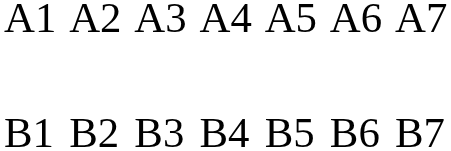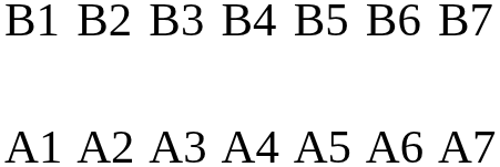rows swapped: A1 <-> B1
